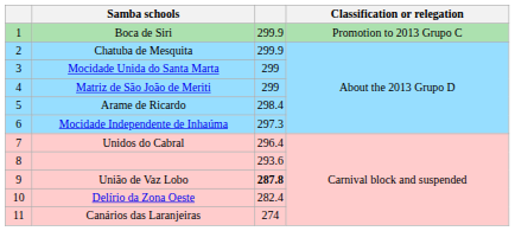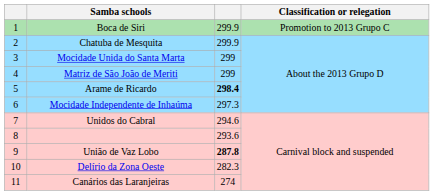Arame de Ricardo | column 3: normal -> bold
Unidos do Cabral | column 3: 296.4 -> 294.6
Delírio da Zona Oeste | column 3: 282.4 -> 282.3
